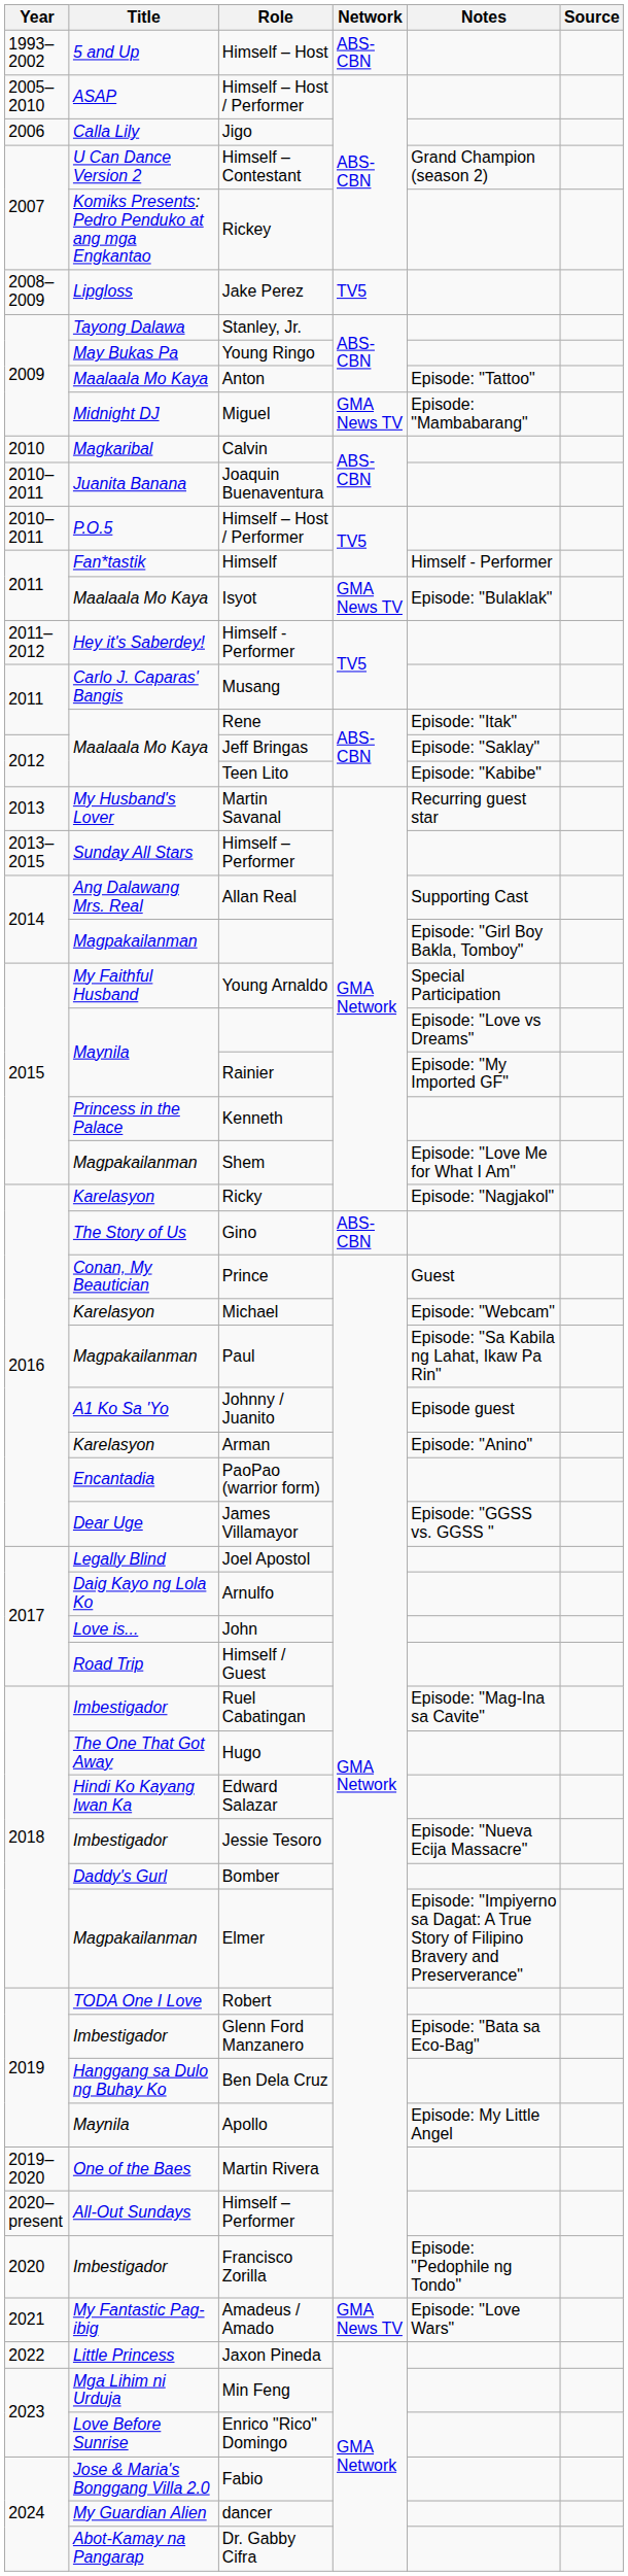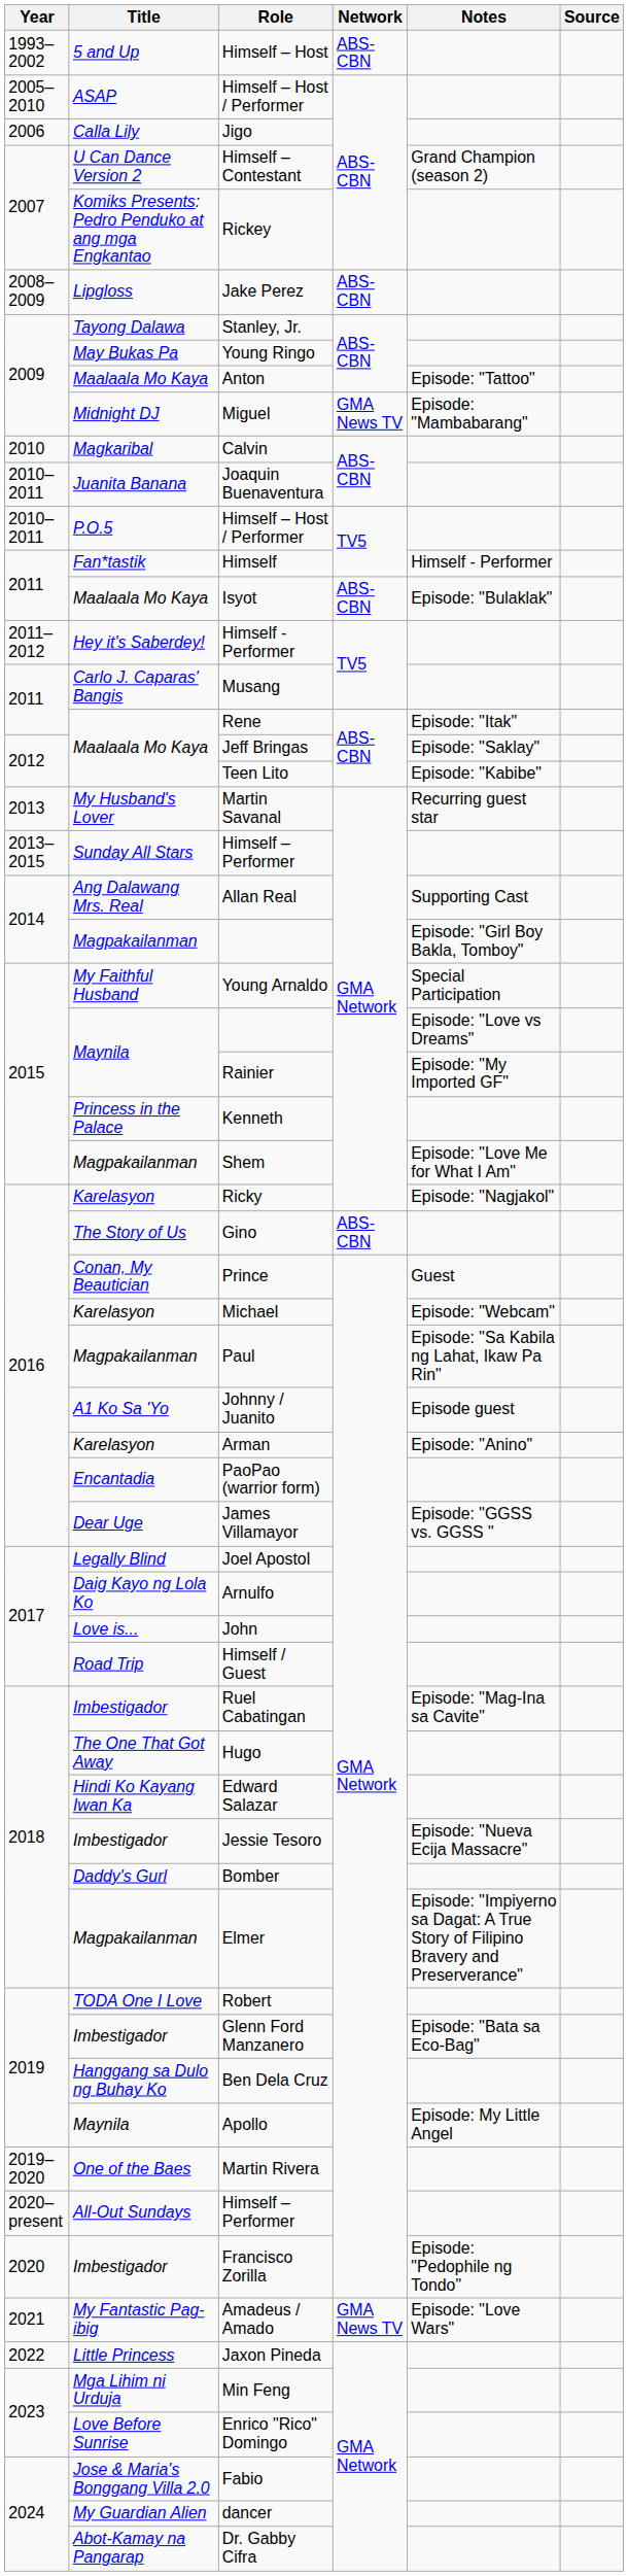Jake Perez | Network: TV5 -> ABS-CBN
Isyot | Network: GMA News TV -> ABS-CBN
